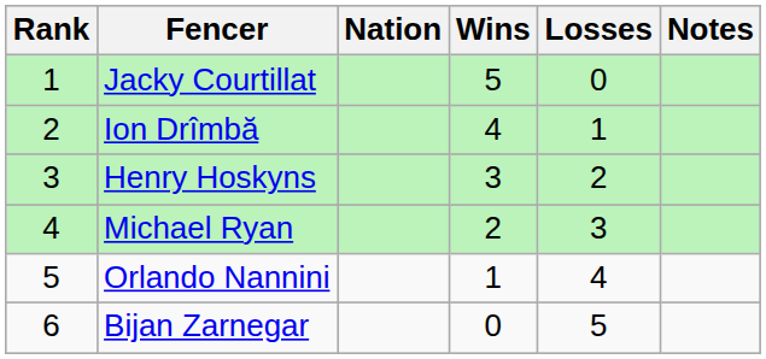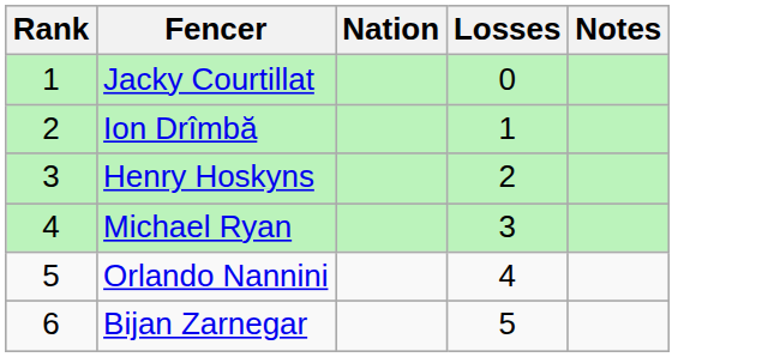- column: Wins | 5 | 4 | 3 | 2 | 1 | 0
